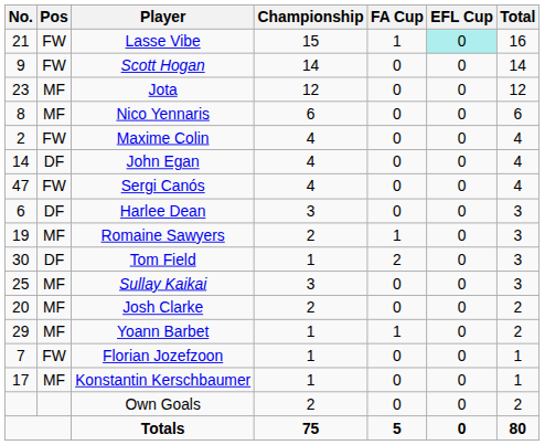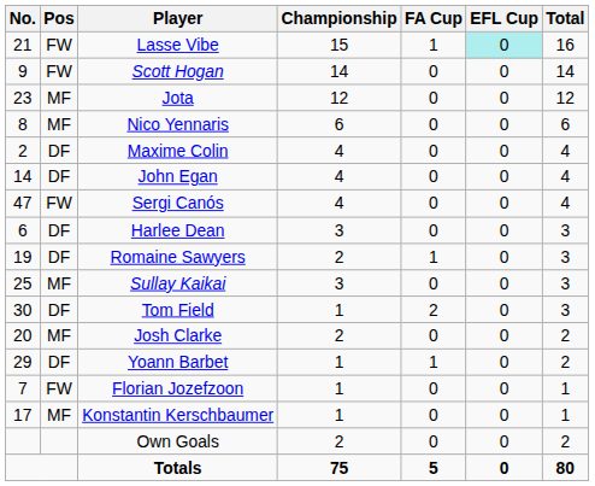Maxime Colin | Pos: FW -> DF
Romaine Sawyers | Pos: MF -> DF
rows swapped: Sullay Kaikai <-> Tom Field
Yoann Barbet | Pos: MF -> DF
